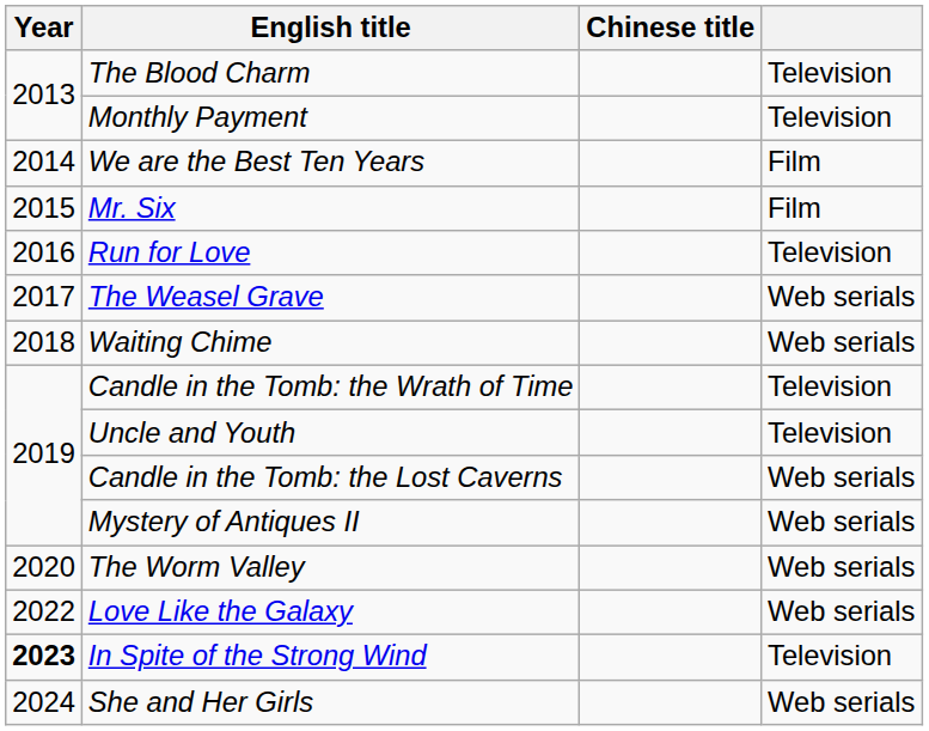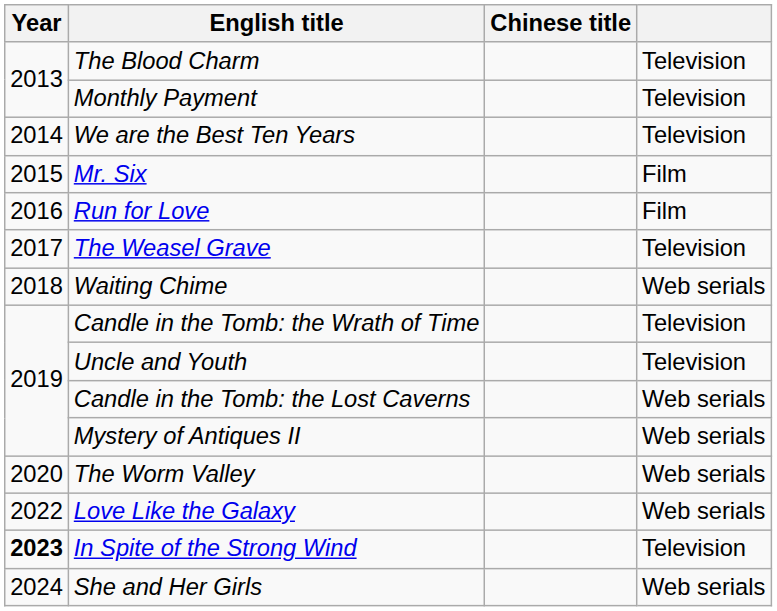We are the Best Ten Years | column 4: Film -> Television
Run for Love | column 4: Television -> Film
The Weasel Grave | column 4: Web serials -> Television
